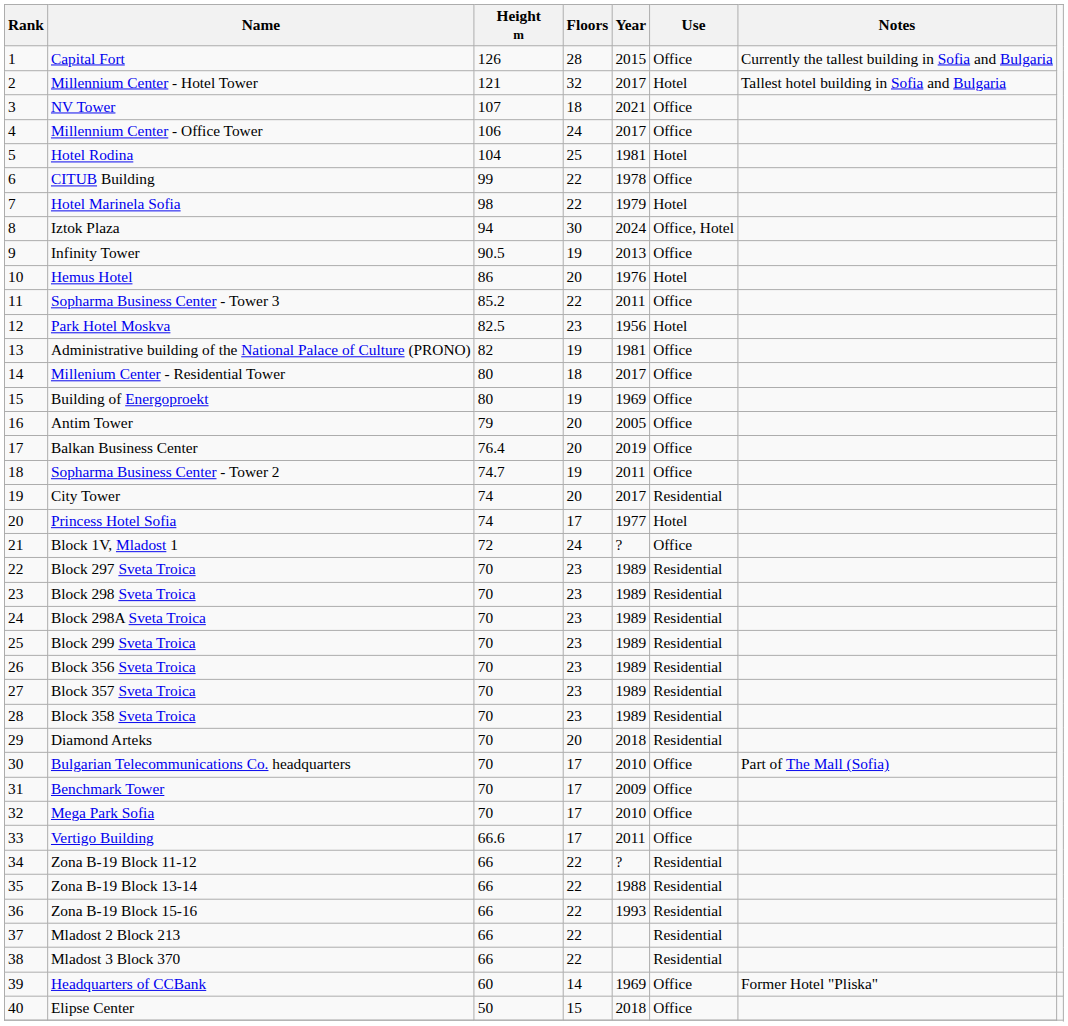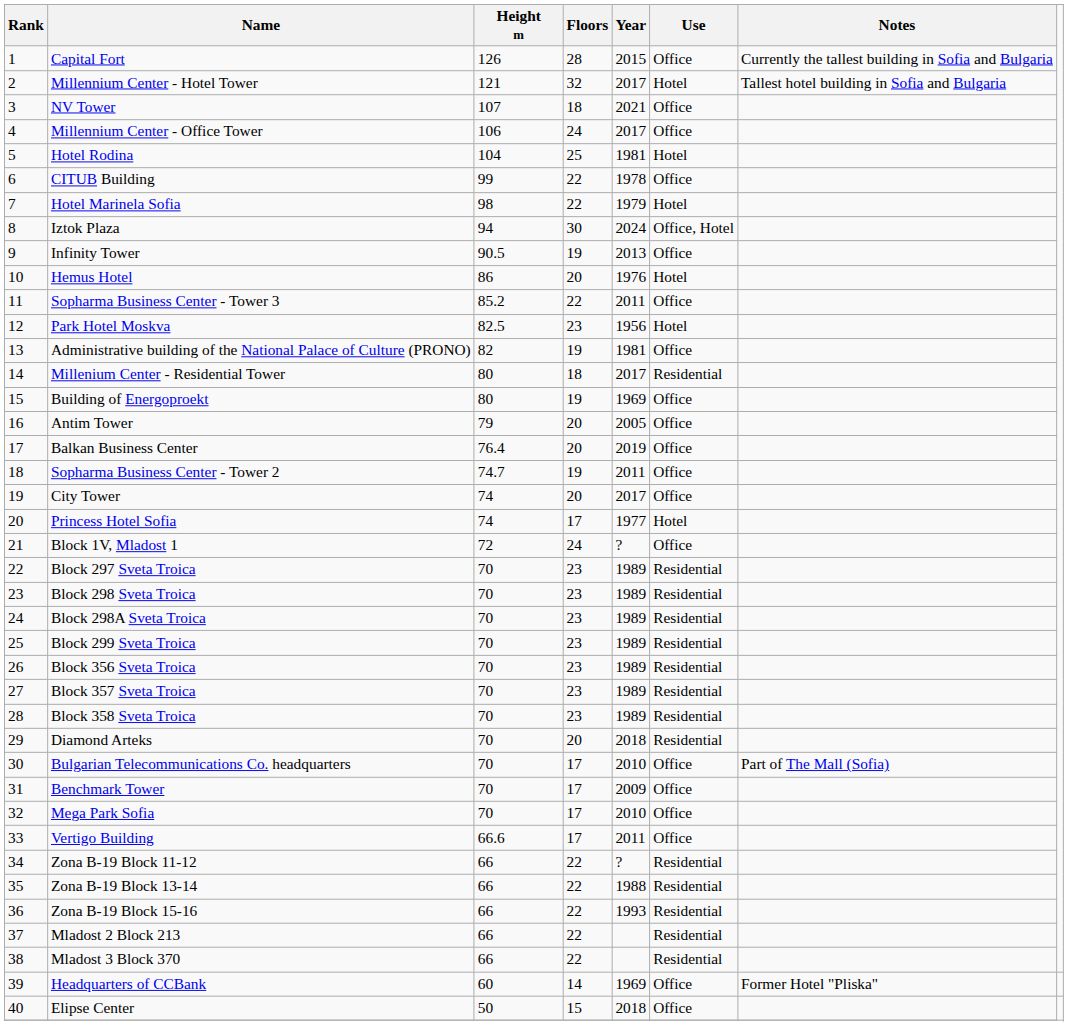Millenium Center - Residential Tower | Use: Office -> Residential
City Tower | Use: Residential -> Office
